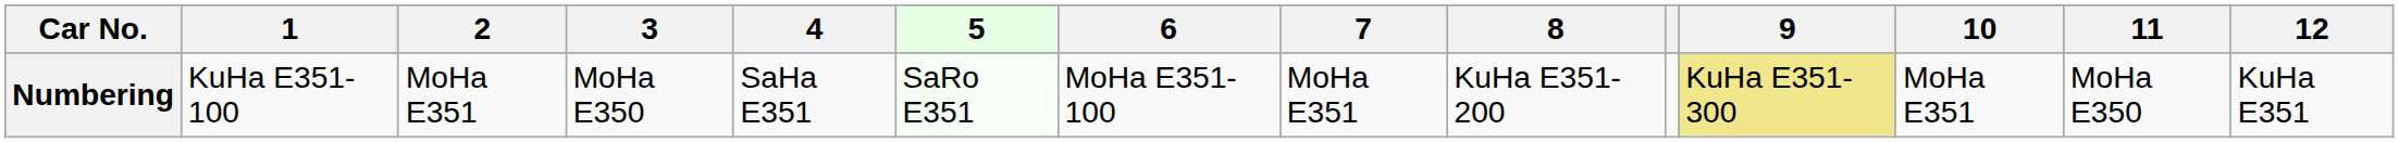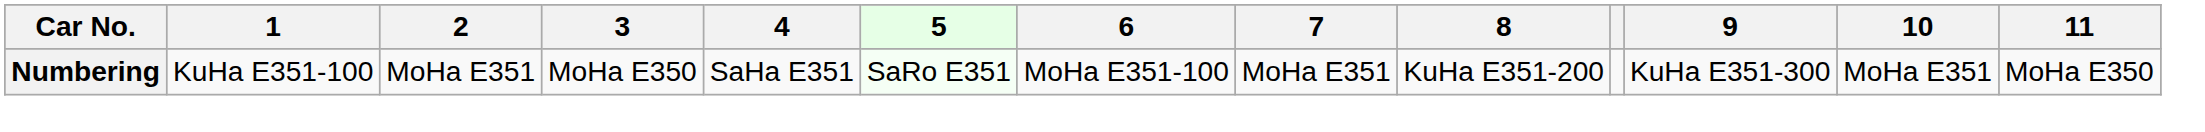- column: 12 | KuHa E351
Numbering | 9: khaki background -> no background
